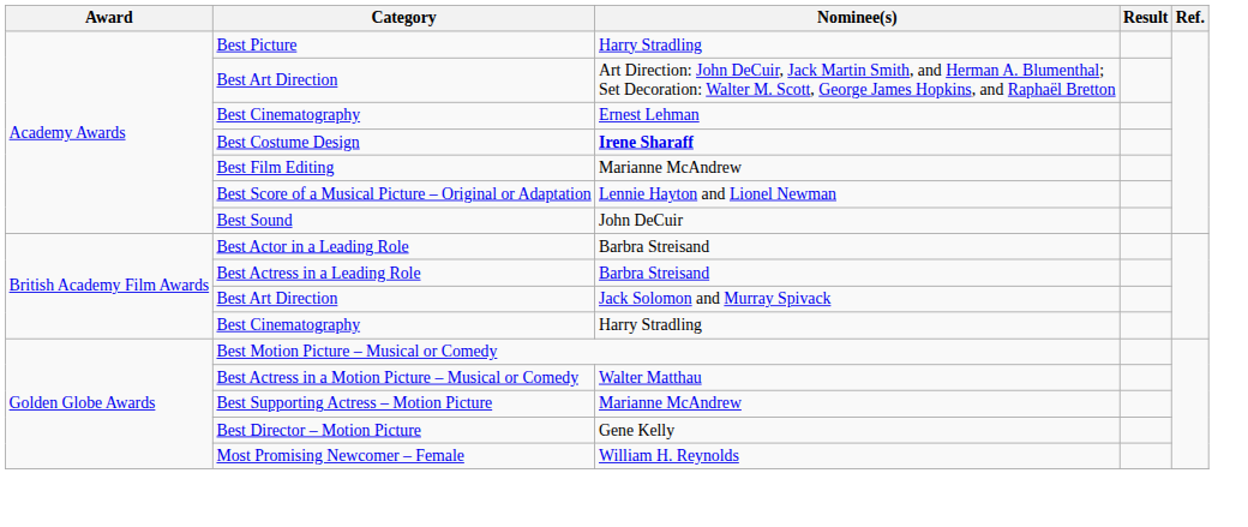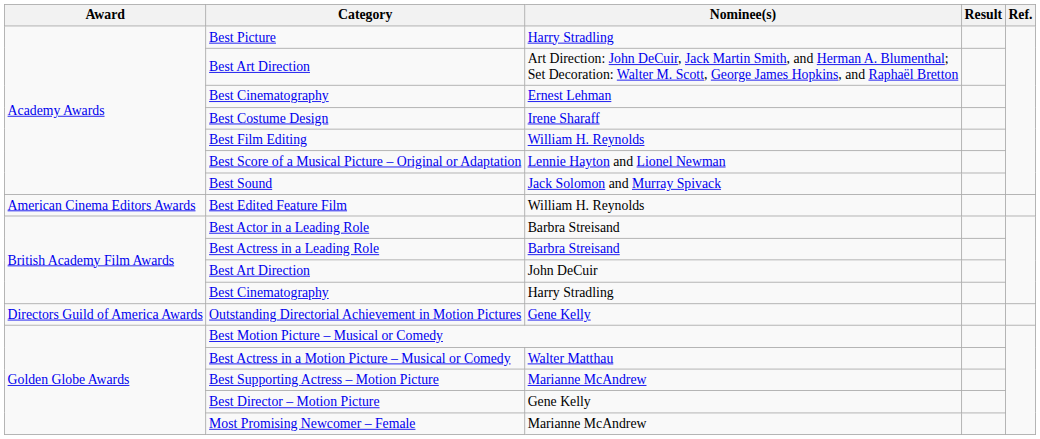Best Costume Design | Nominee(s): bold -> normal
Best Film Editing | Nominee(s): Marianne McAndrew -> William H. Reynolds
Best Sound | Nominee(s): John DeCuir -> Jack Solomon and Murray Spivack
+ row: American Cinema Editors Awards | Best Edited Feature Film | William H. Reynolds
British Academy Film Awards / Best Art Direction | Nominee(s): Jack Solomon and Murray Spivack -> John DeCuir
+ row: Directors Guild of America Awards | Outstanding Directorial Achievement in Motion Pictures | Gene Kelly
Most Promising Newcomer – Female | Nominee(s): William H. Reynolds -> Marianne McAndrew
